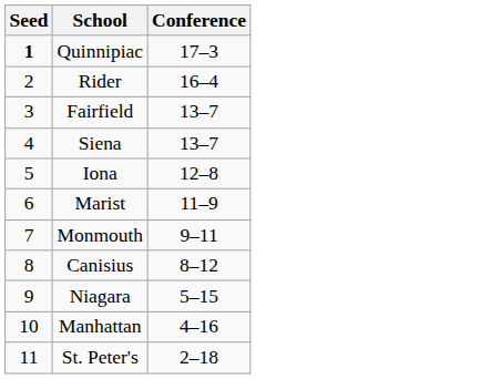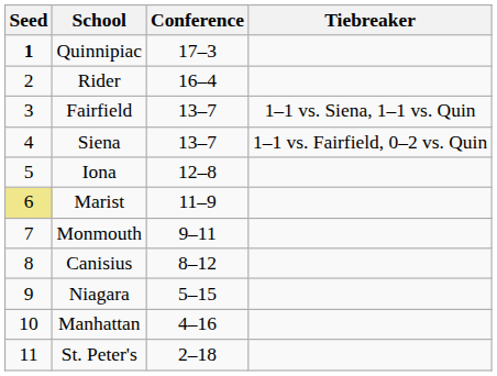+ column: Tiebreaker | 1–1 vs. Siena, 1–1 vs. Quin | 1–1 vs. Fairfield, 0–2 vs. Quin
Marist | Seed: no background -> khaki background
